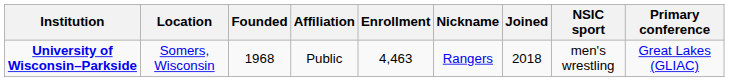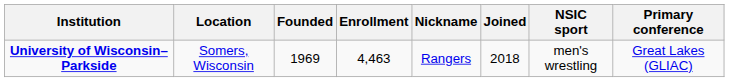- column: Affiliation | Public
University of Wisconsin–Parkside | Founded: 1968 -> 1969
